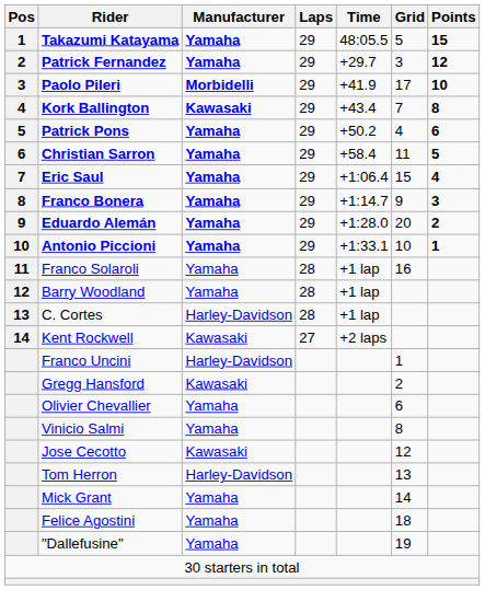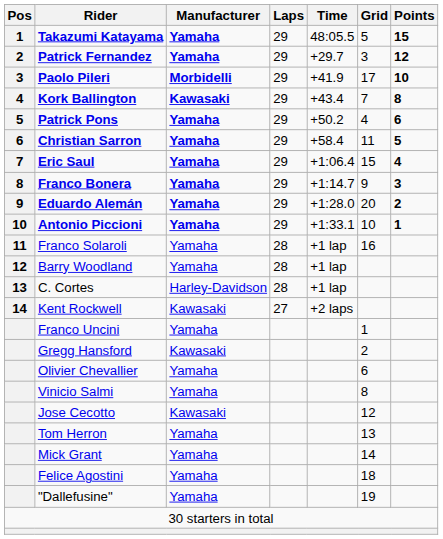Franco Uncini | Manufacturer: Harley-Davidson -> Yamaha
Tom Herron | Manufacturer: Harley-Davidson -> Yamaha
